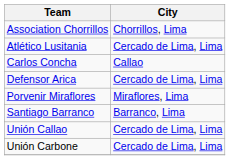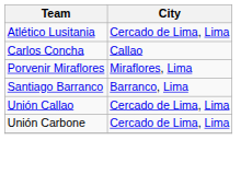- row: Association Chorrillos | Chorrillos, Lima
- row: Defensor Arica | Cercado de Lima, Lima
